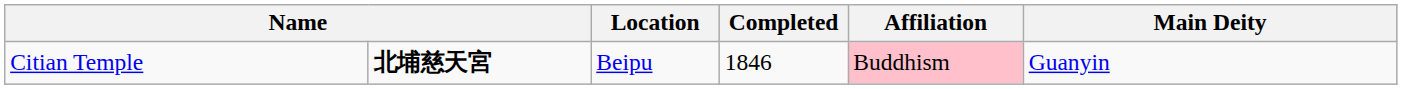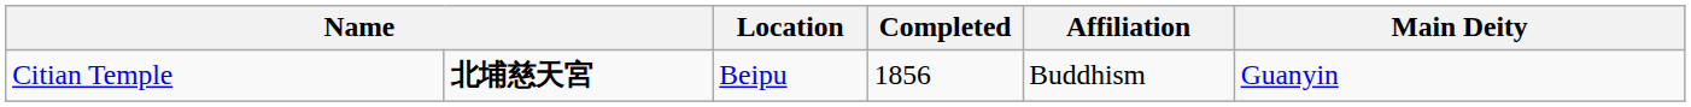Citian Temple | Completed: 1846 -> 1856
Citian Temple | Affiliation: pink background -> no background
